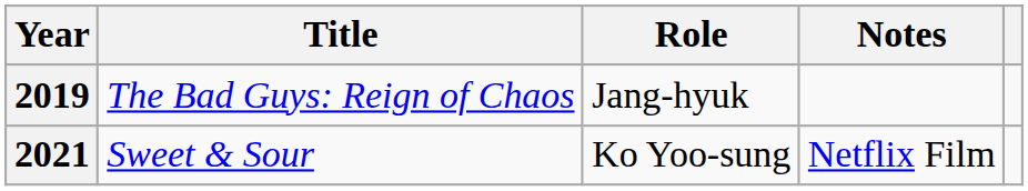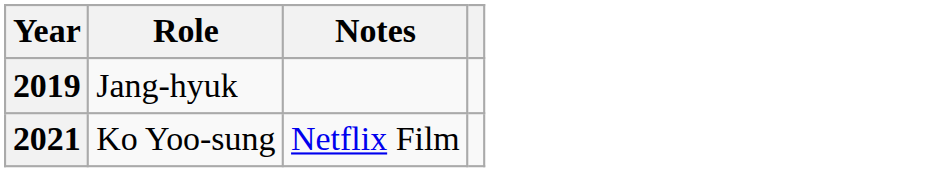- column: Title | The Bad Guys: Reign of Chaos | Sweet & Sour
